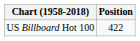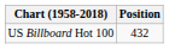US Billboard Hot 100 | Position: 422 -> 432
